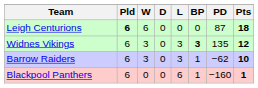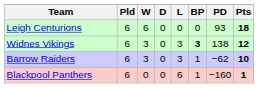Leigh Centurions | Pld: bold -> normal
Leigh Centurions | PD: 87 -> 93
Widnes Vikings | PD: 135 -> 138
